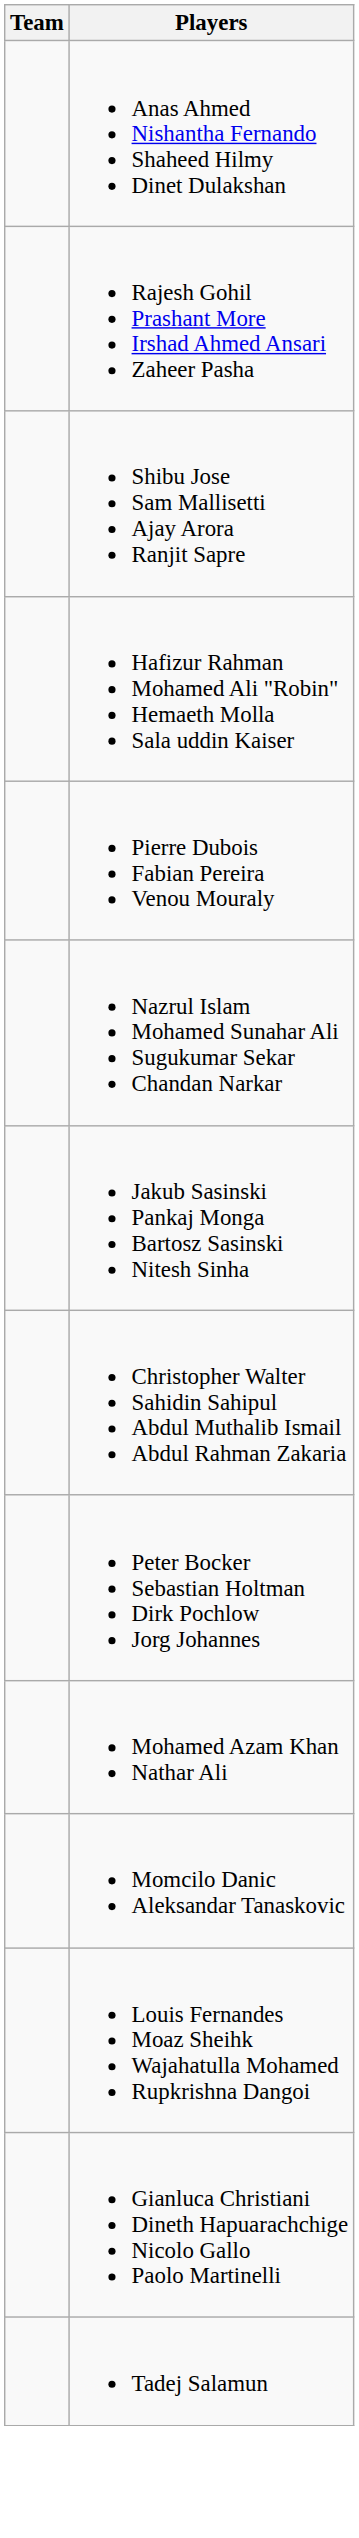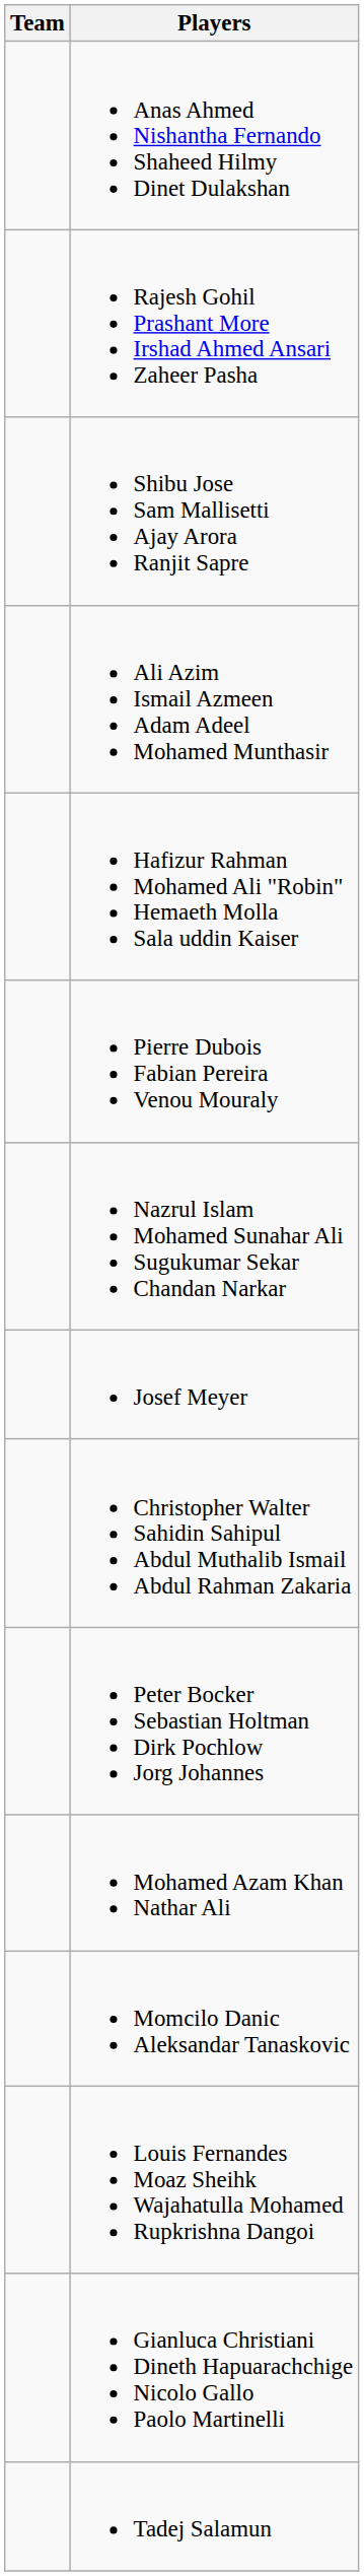+ row: Ali Azim Ismail Azmeen Adam Adeel Mohamed Munthasir
- row: Jakub Sasinski Pankaj Monga Bartosz Sasinski Nitesh Sinha
+ row: Josef Meyer
